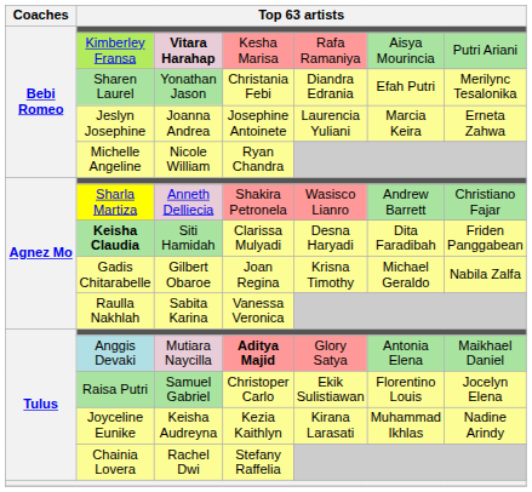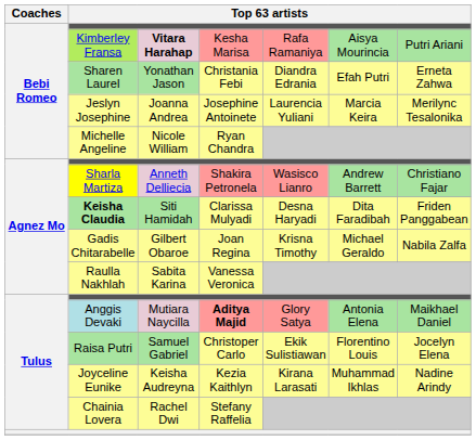Sharen Laurel | column 7: Merilync Tesalonika -> Erneta Zahwa
Jeslyn Josephine | column 7: Erneta Zahwa -> Merilync Tesalonika
